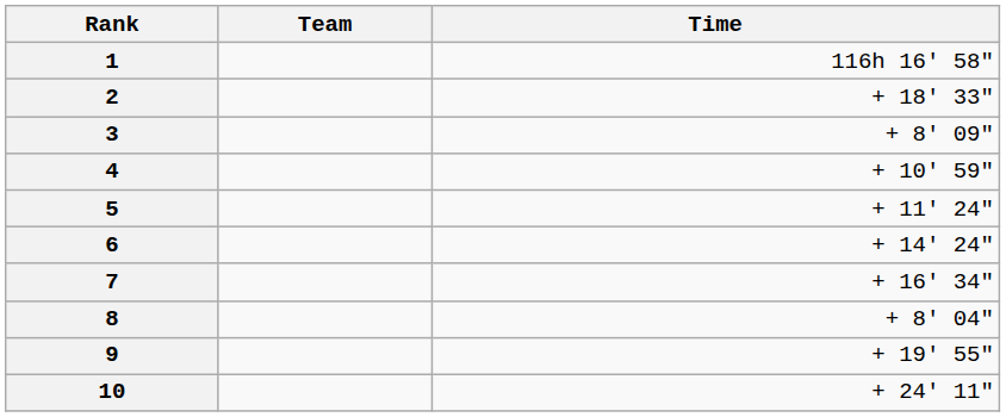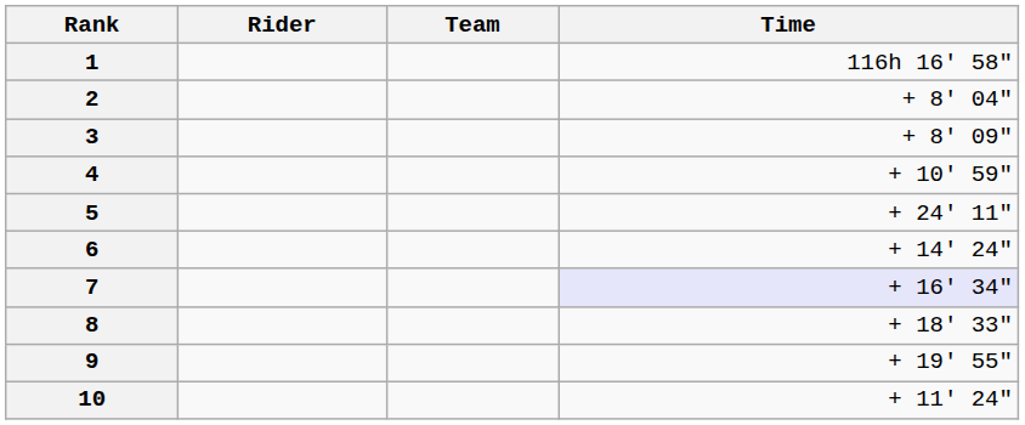+ column: Rider
2 | Time: + 18' 33" -> + 8' 04"
5 | Time: + 11' 24" -> + 24' 11"
7 | Time: no background -> lavender background
8 | Time: + 8' 04" -> + 18' 33"
10 | Time: + 24' 11" -> + 11' 24"
